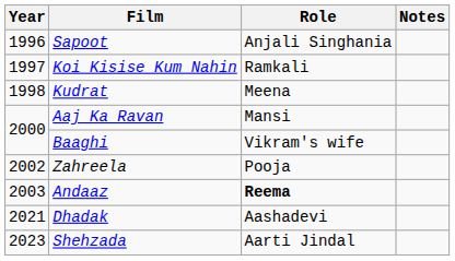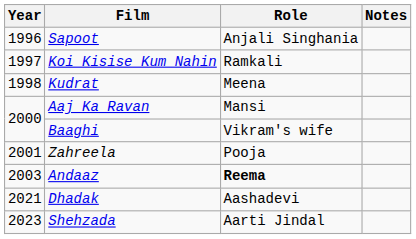Zahreela | Year: 2002 -> 2001
